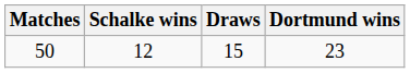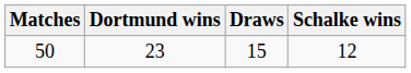columns swapped: Dortmund wins <-> Schalke wins
